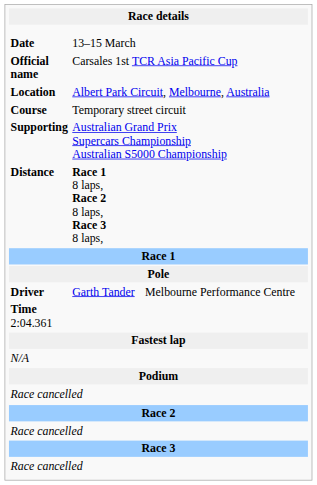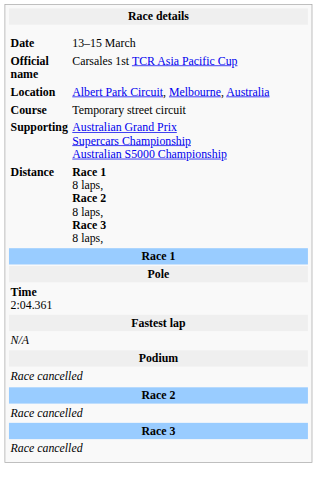- row: Driver | Garth Tander | Melbourne Performance Centre
